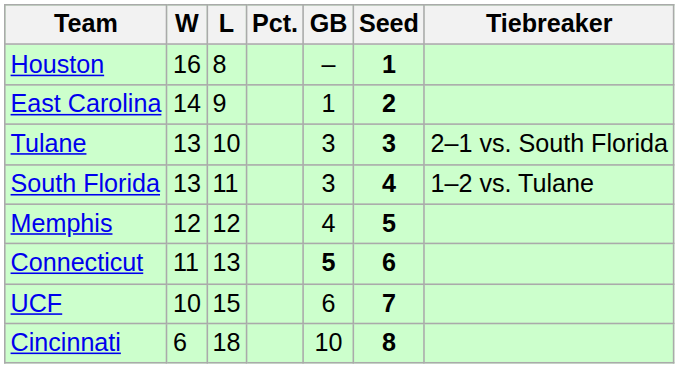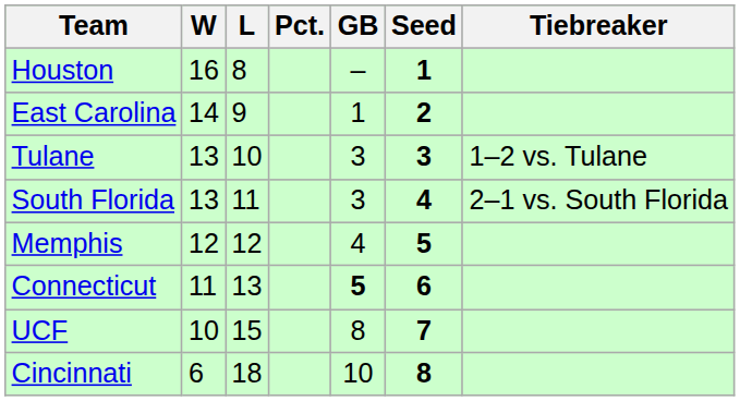Tulane | Tiebreaker: 2–1 vs. South Florida -> 1–2 vs. Tulane
South Florida | Tiebreaker: 1–2 vs. Tulane -> 2–1 vs. South Florida
UCF | GB: 6 -> 8
